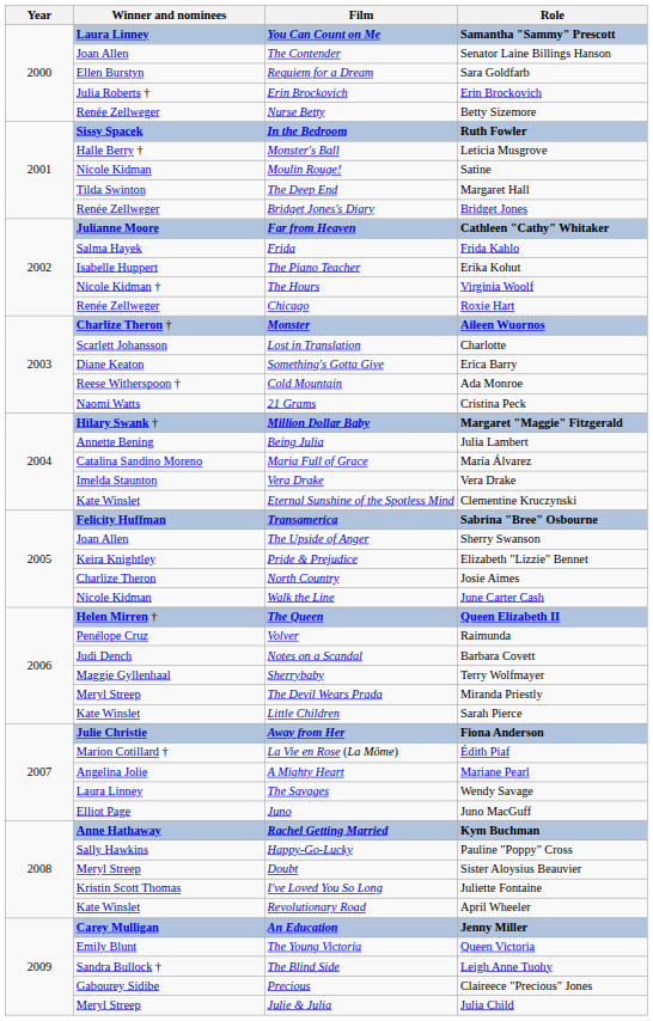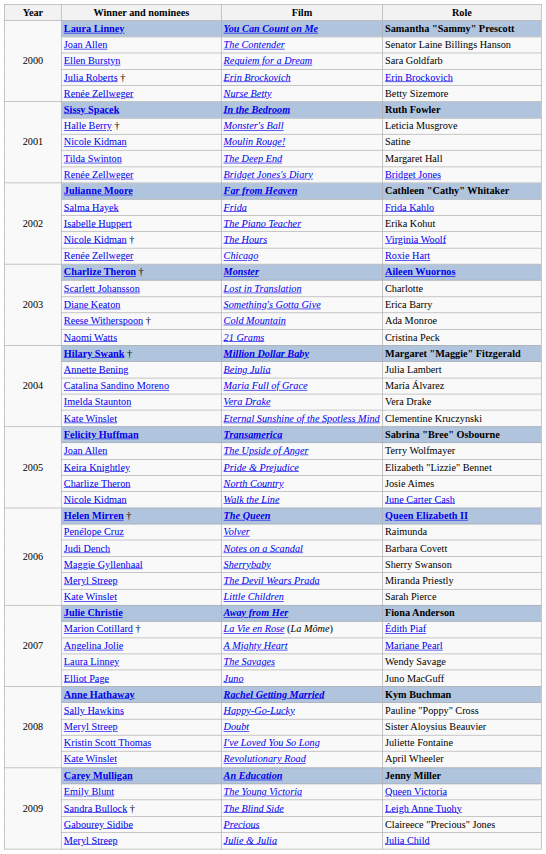The Upside of Anger | Role: Sherry Swanson -> Terry Wolfmayer
Sherrybaby | Role: Terry Wolfmayer -> Sherry Swanson
